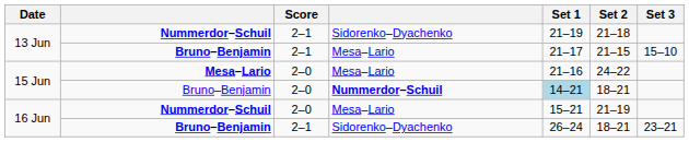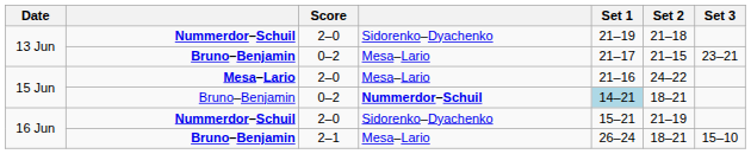13 Jun / Nummerdor–Schuil | Score: 2–1 -> 2–0
13 Jun / Bruno–Benjamin | Score: 2–1 -> 0–2
13 Jun / Bruno–Benjamin | Set 3: 15–10 -> 23–21
15 Jun / Bruno–Benjamin | Score: 2–0 -> 0–2
16 Jun / Nummerdor–Schuil | column 4: Mesa–Lario -> Sidorenko–Dyachenko
16 Jun / Bruno–Benjamin | column 4: Sidorenko–Dyachenko -> Mesa–Lario
16 Jun / Bruno–Benjamin | Set 3: 23–21 -> 15–10
